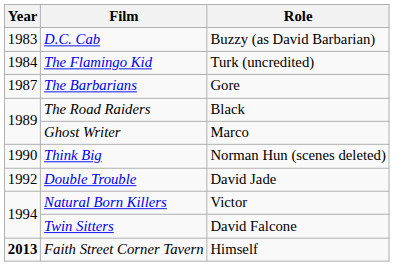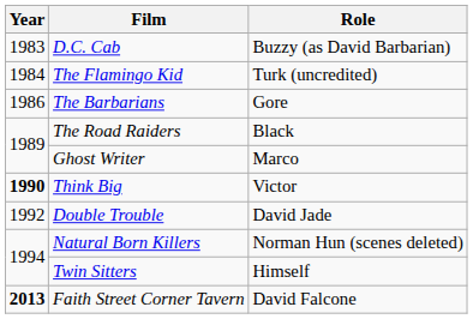The Barbarians | Year: 1987 -> 1986
Think Big | Year: normal -> bold
Think Big | Role: Norman Hun (scenes deleted) -> Victor
Natural Born Killers | Role: Victor -> Norman Hun (scenes deleted)
Twin Sitters | Role: David Falcone -> Himself
Faith Street Corner Tavern | Role: Himself -> David Falcone
